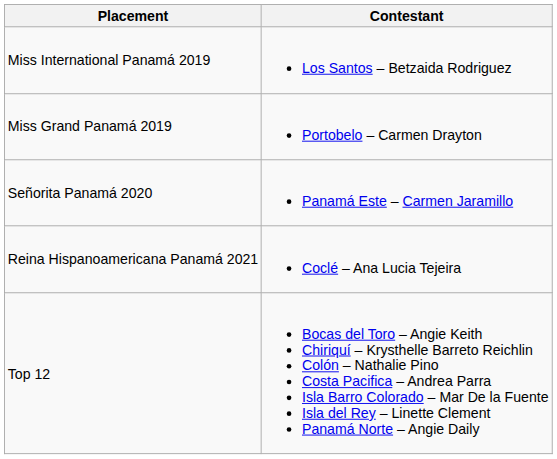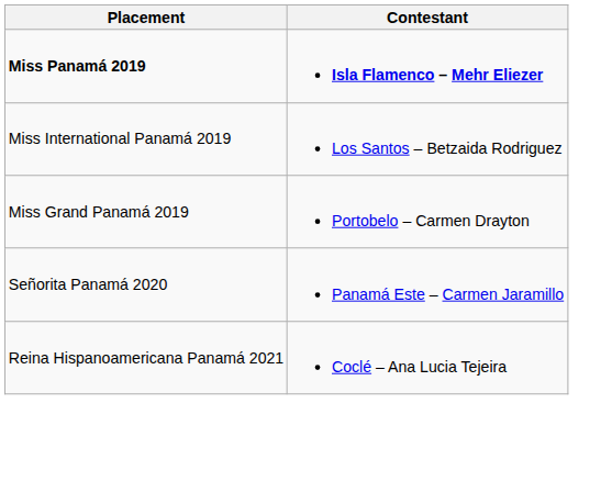+ row: Miss Panamá 2019 | Isla Flamenco – Mehr Eliezer
- row: Top 12 | Bocas del Toro – Angie Keith Chiriquí – Krysthelle Barreto Reichlin Colón – Nathalie Pino Costa Pacifica – Andrea Parra Isla Barro Colorado – Mar De la Fuente Isla del Rey – Linette Clement Panamá Norte – Angie Daily
